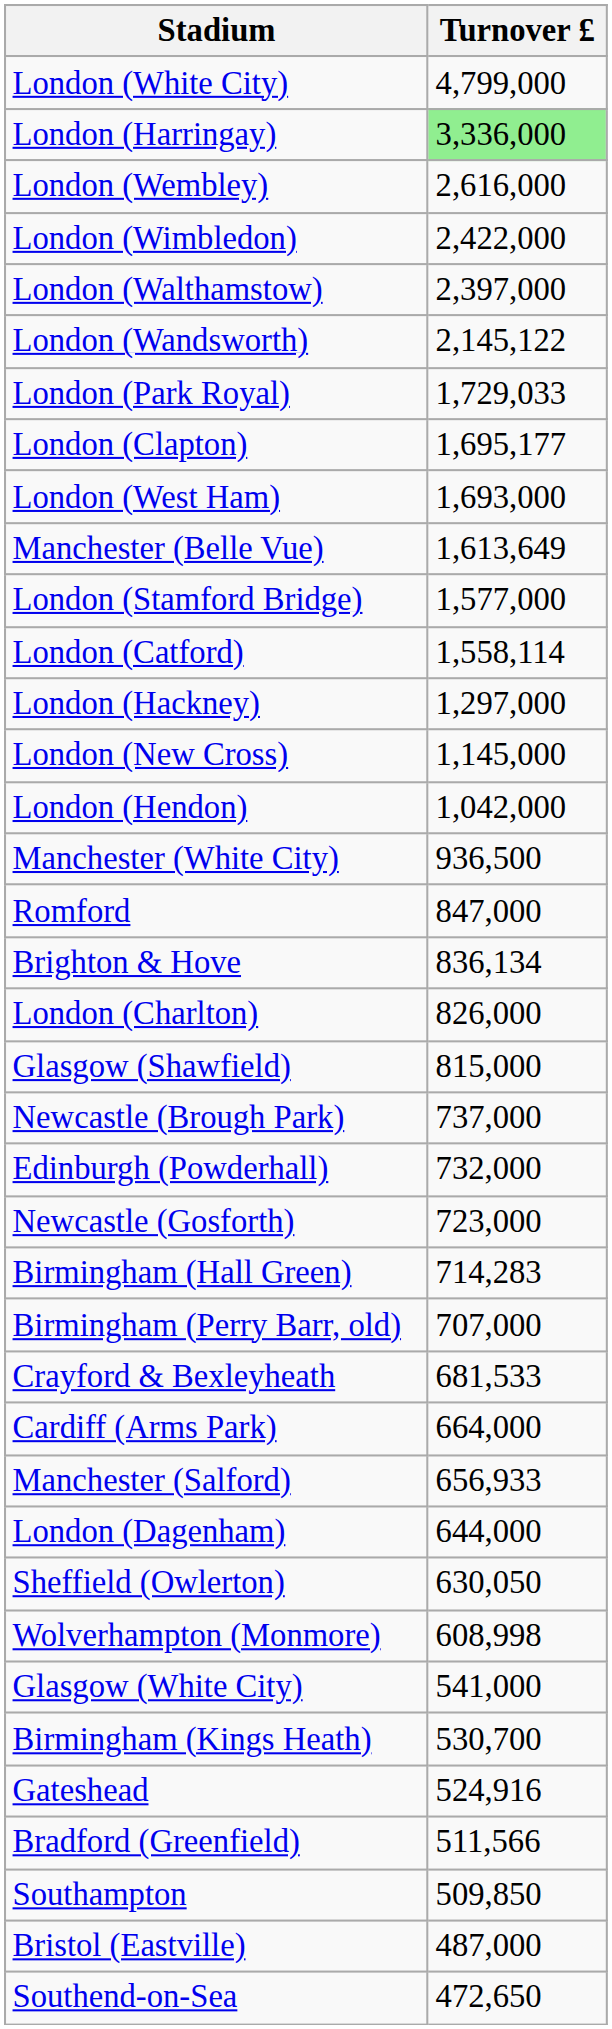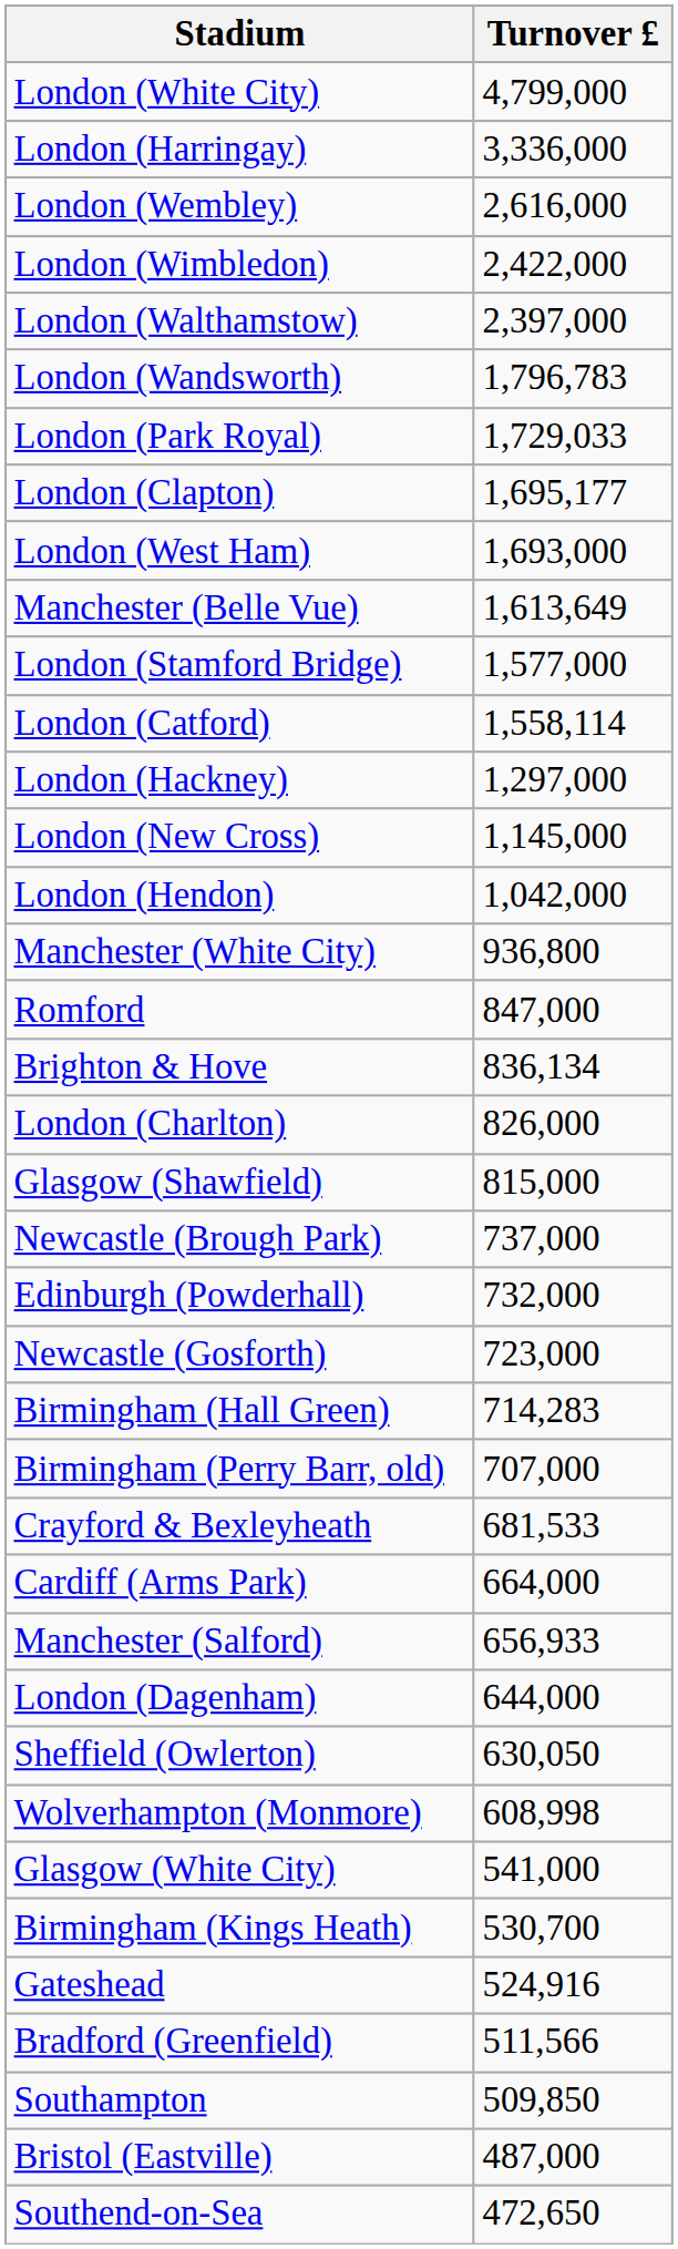London (Harringay) | Turnover £: lightgreen background -> no background
London (Wandsworth) | Turnover £: 2,145,122 -> 1,796,783
Manchester (White City) | Turnover £: 936,500 -> 936,800
